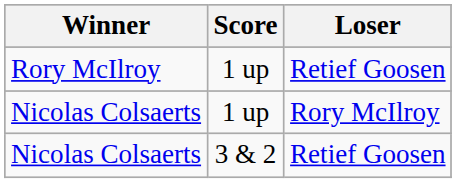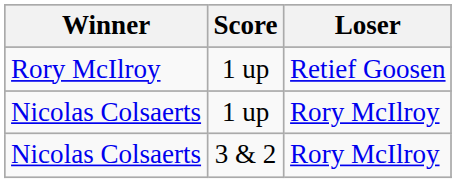Nicolas Colsaerts / 3 & 2 | Loser: Retief Goosen -> Rory McIlroy
